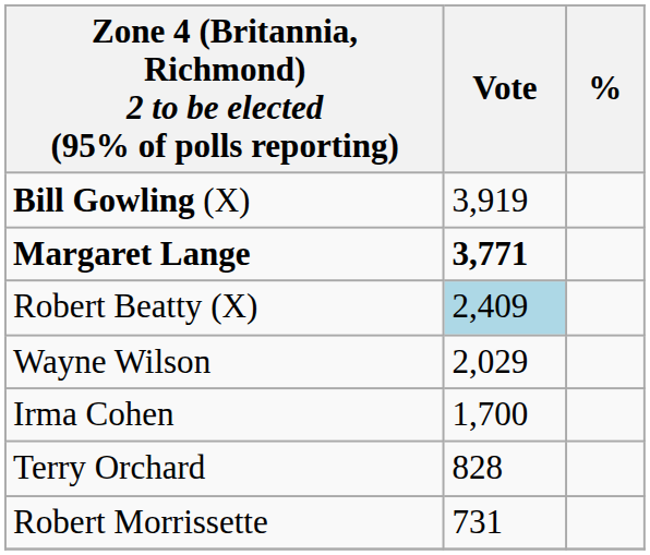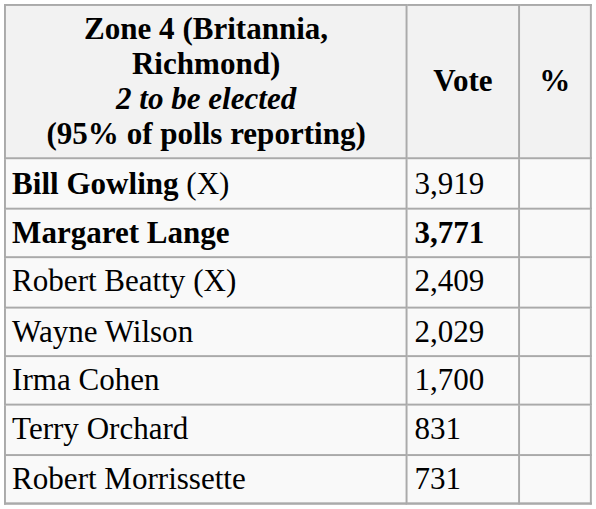Robert Beatty (X) | Vote: lightblue background -> no background
Terry Orchard | Vote: 828 -> 831
